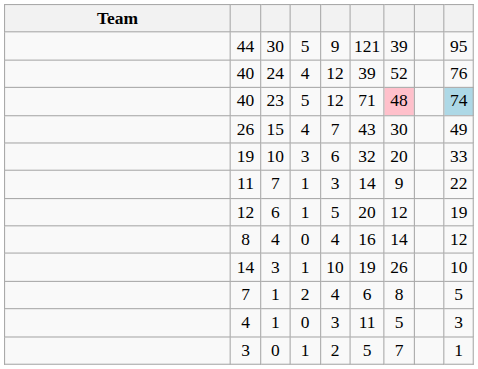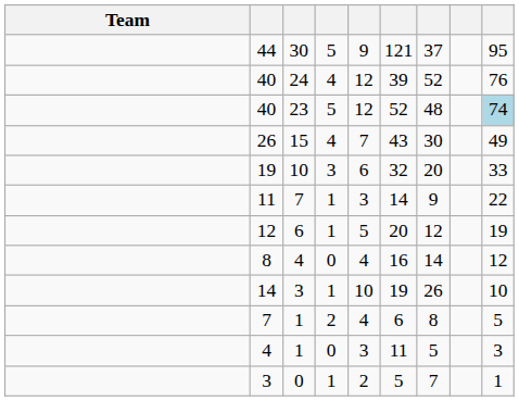44 | column 7: 39 -> 37
40 / 23 | column 6: 71 -> 52
40 / 23 | column 7: pink background -> no background
